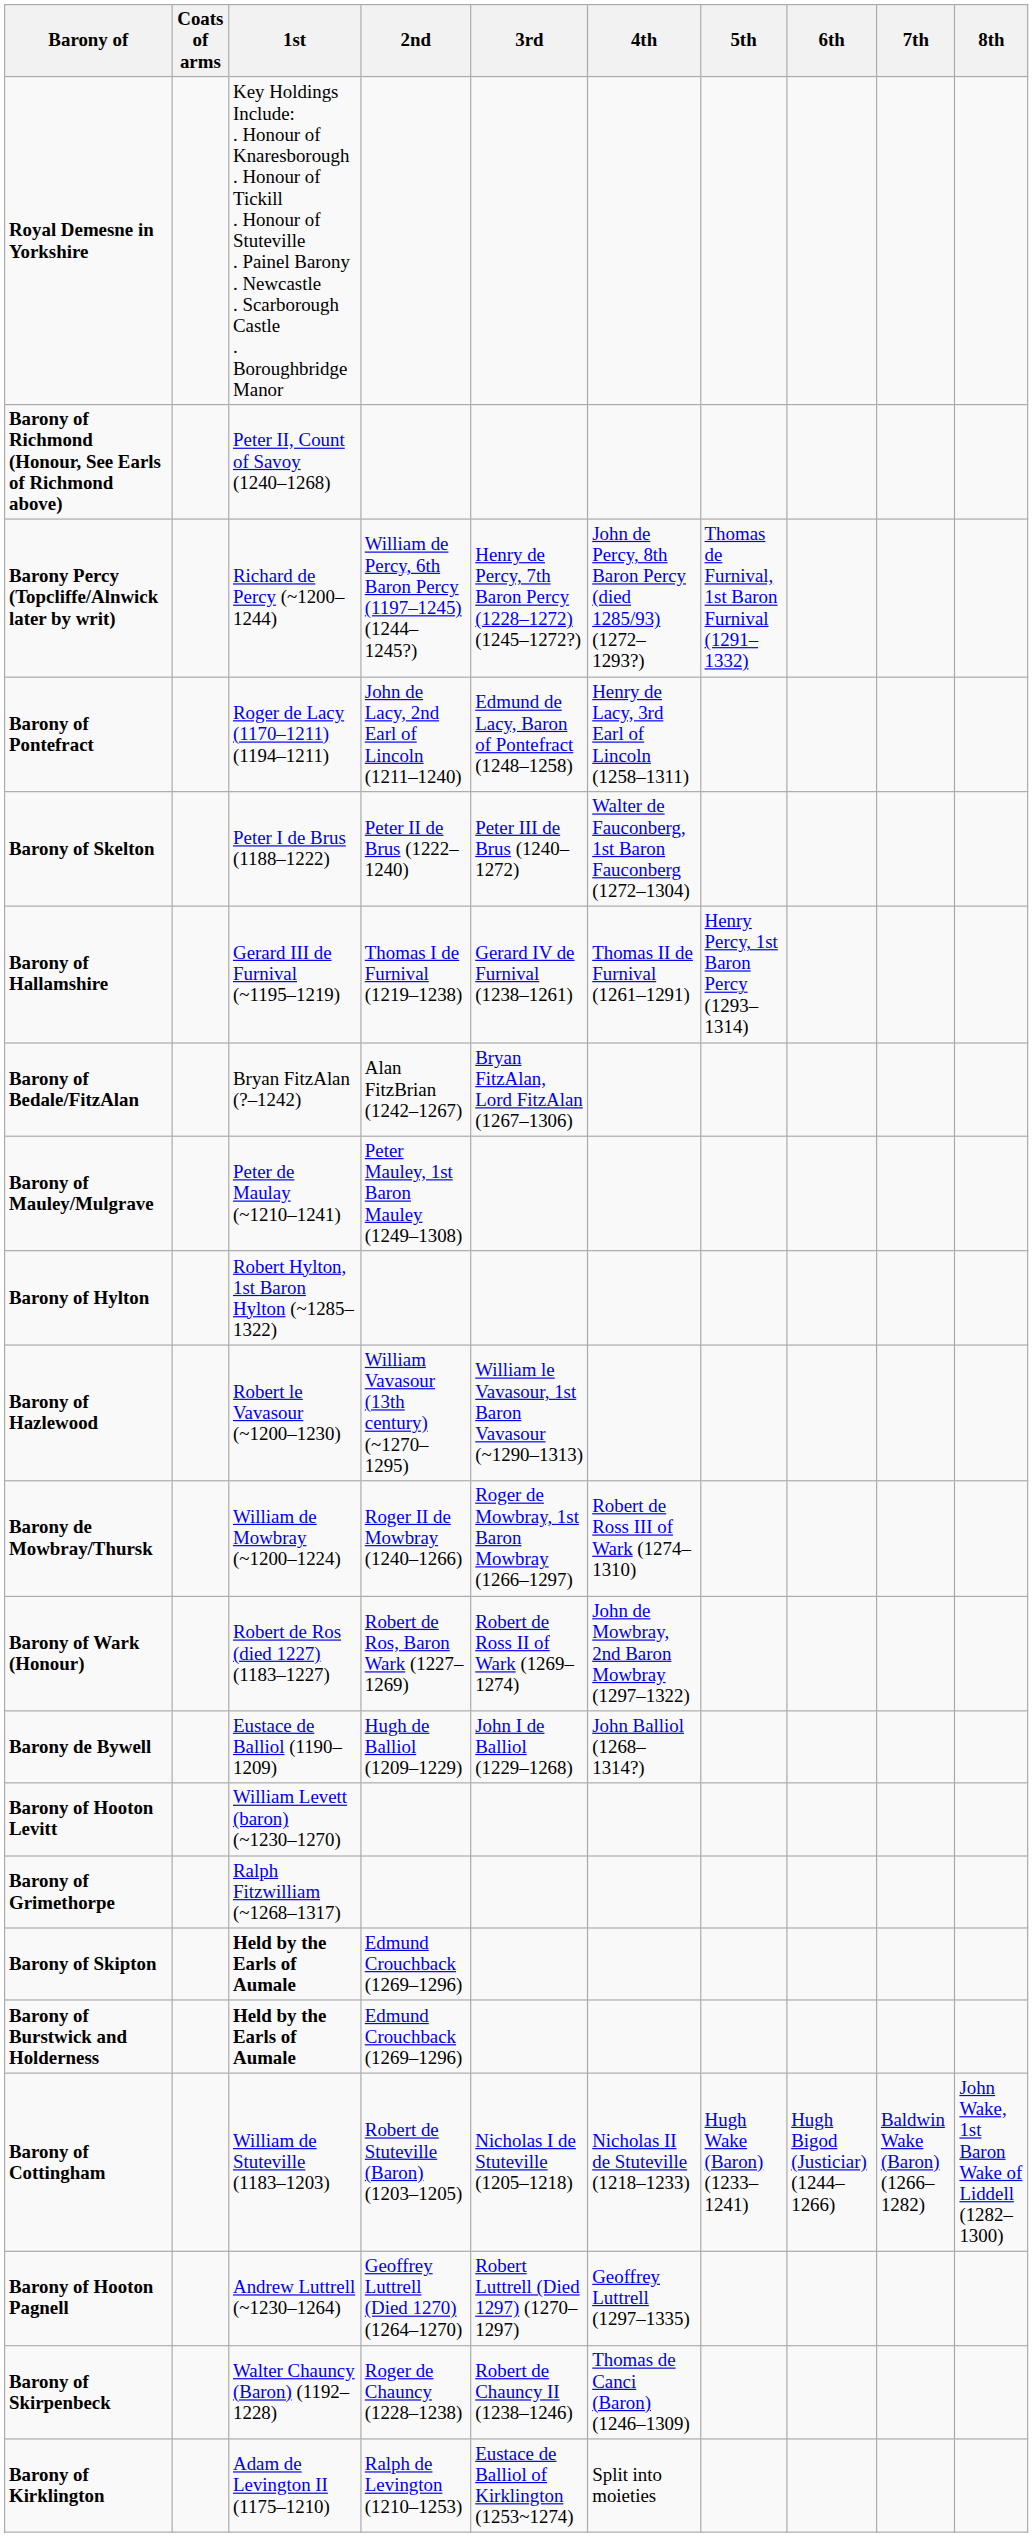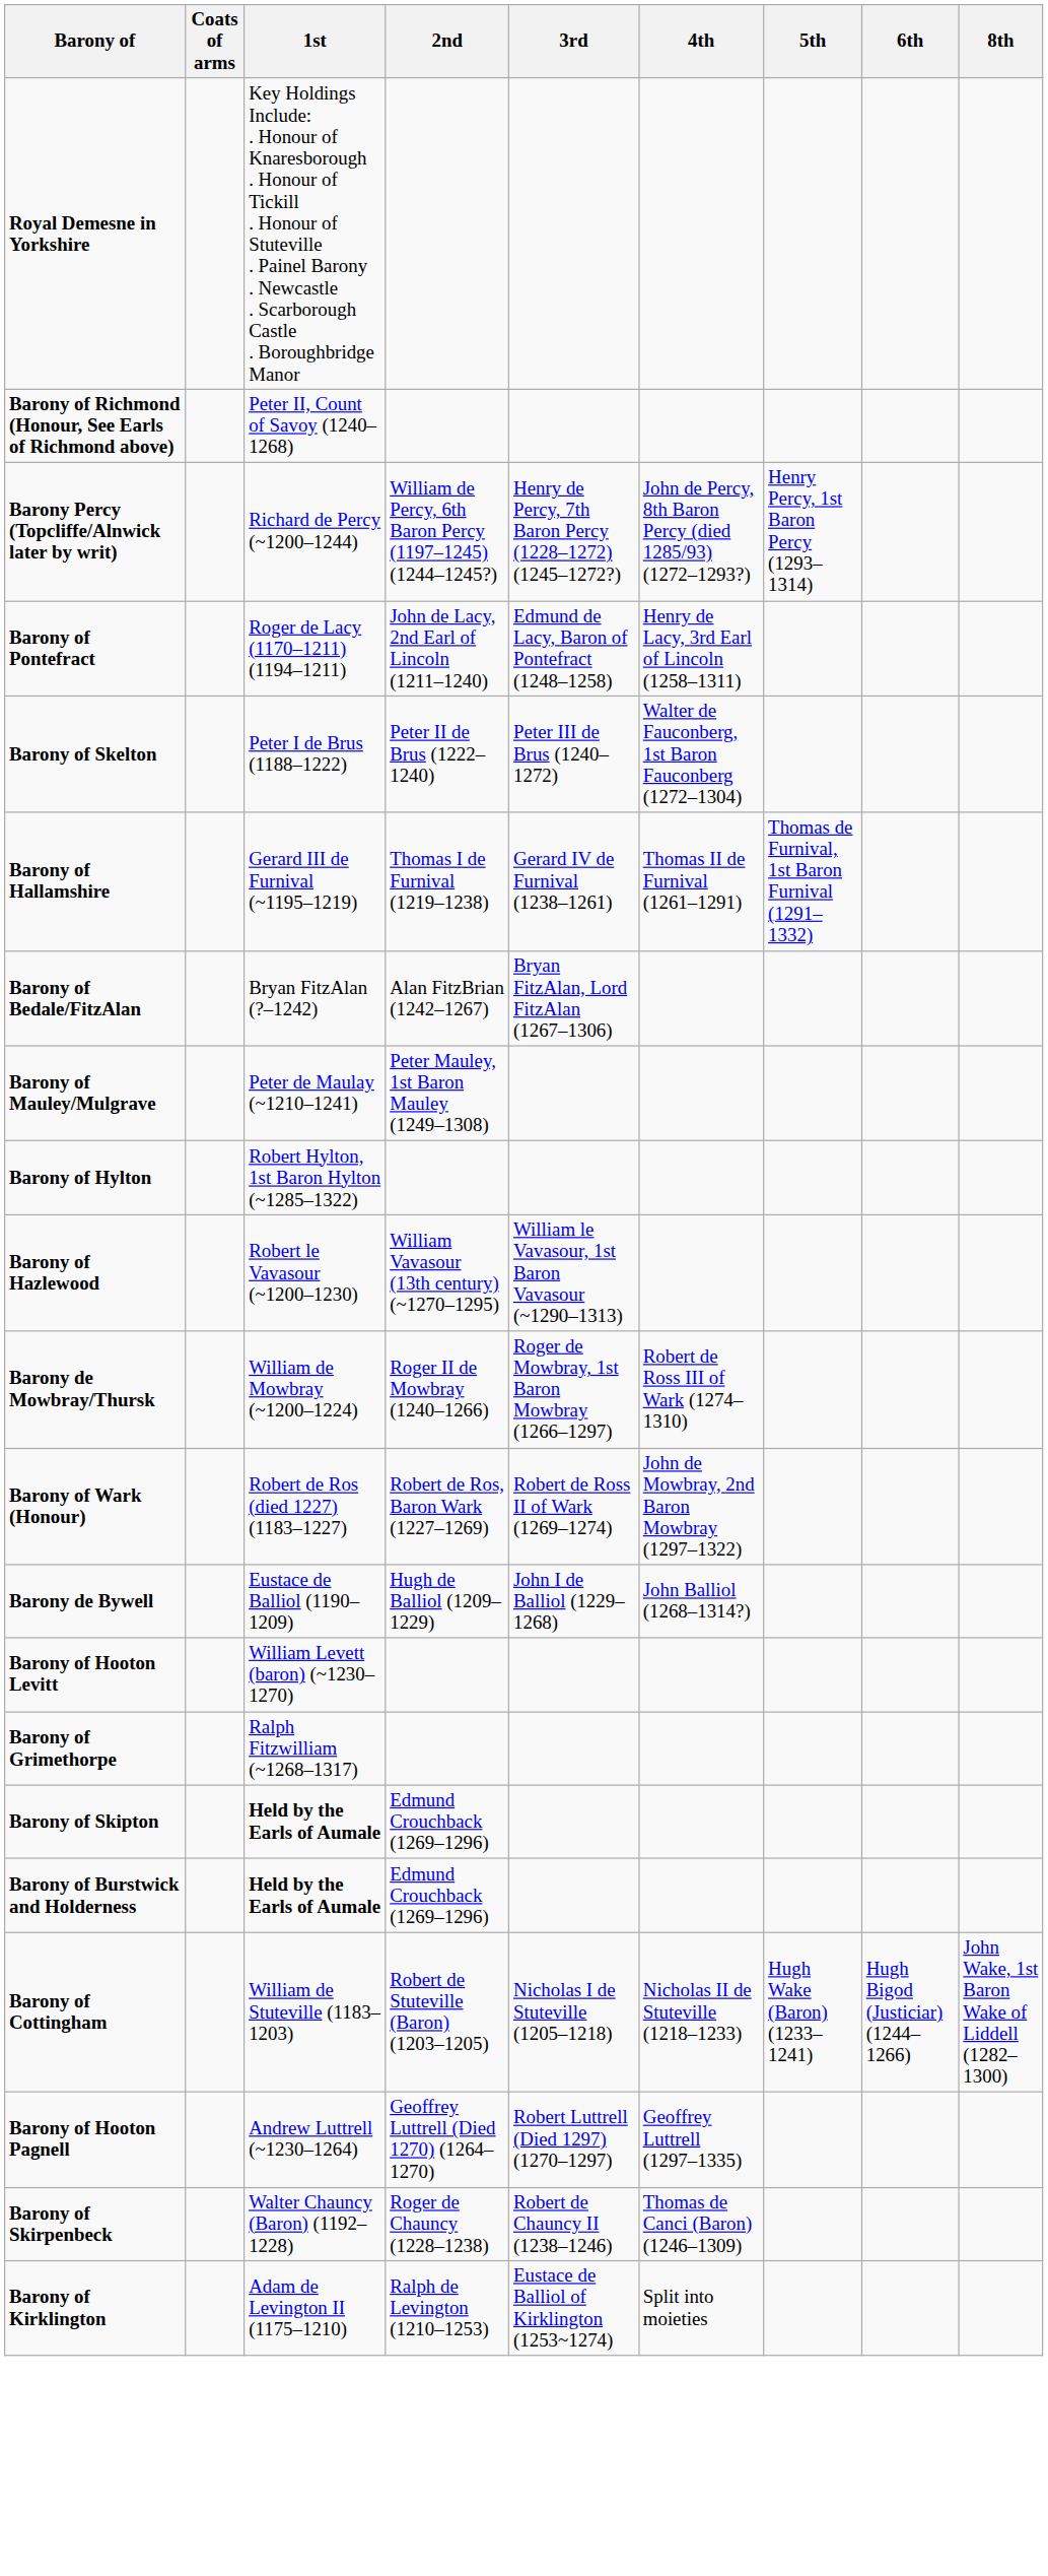- column: 7th | Baldwin Wake (Baron) (1266–1282)
Barony Percy (Topcliffe/Alnwick later by writ) | 5th: Thomas de Furnival, 1st Baron Furnival (1291–1332) -> Henry Percy, 1st Baron Percy (1293–1314)
Barony of Hallamshire | 5th: Henry Percy, 1st Baron Percy (1293–1314) -> Thomas de Furnival, 1st Baron Furnival (1291–1332)
